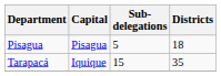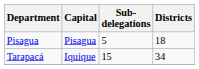Tarapacá | Districts: 35 -> 34
